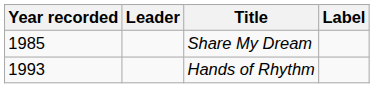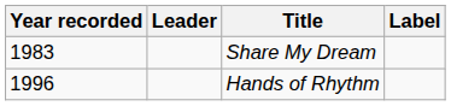Share My Dream | Year recorded: 1985 -> 1983
Hands of Rhythm | Year recorded: 1993 -> 1996
